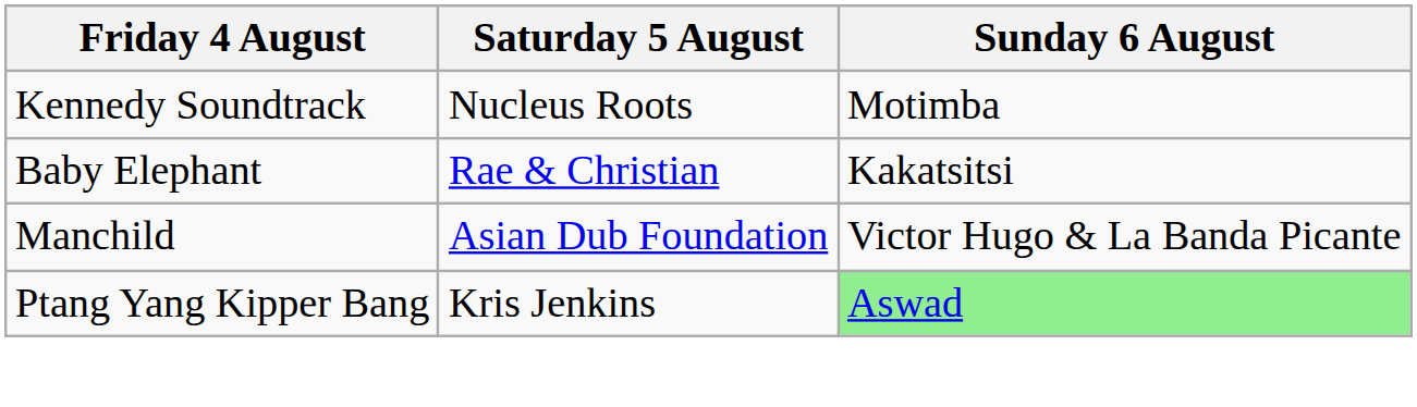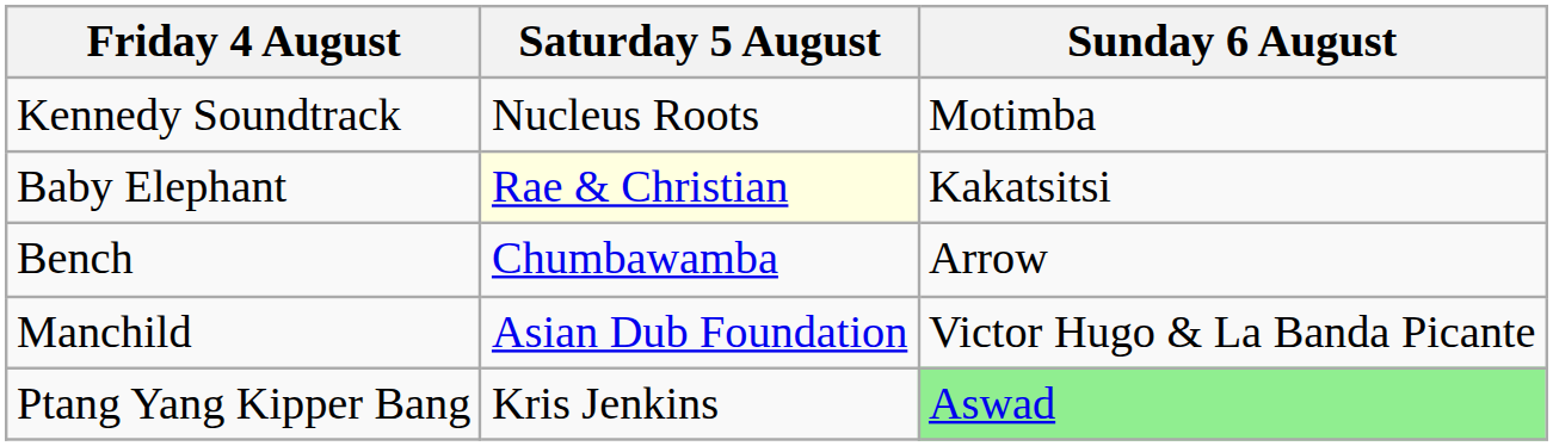Baby Elephant | Saturday 5 August: no background -> lightyellow background
+ row: Bench | Chumbawamba | Arrow
